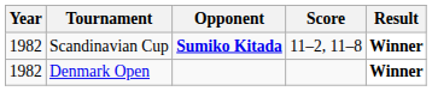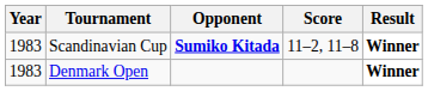Scandinavian Cup | Year: 1982 -> 1983
Denmark Open | Year: 1982 -> 1983
